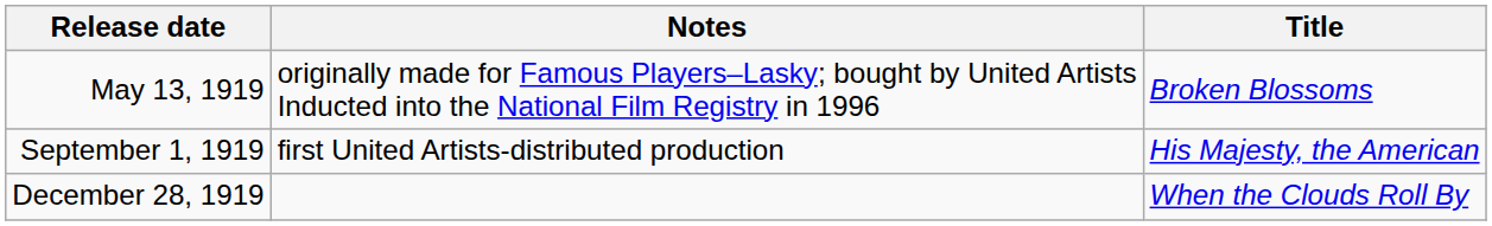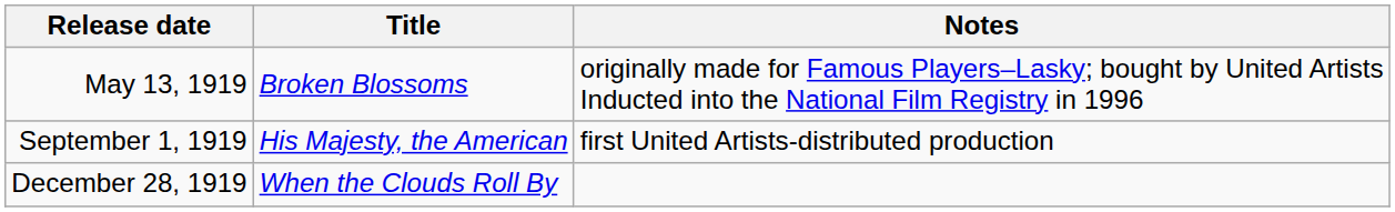columns swapped: Title <-> Notes
